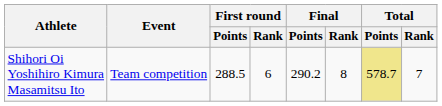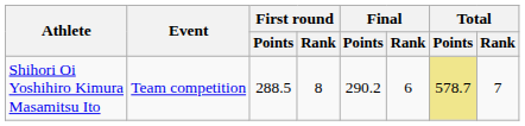Shihori Oi Yoshihiro Kimura Masamitsu Ito | First round / Rank: 6 -> 8
Shihori Oi Yoshihiro Kimura Masamitsu Ito | Final / Rank: 8 -> 6
